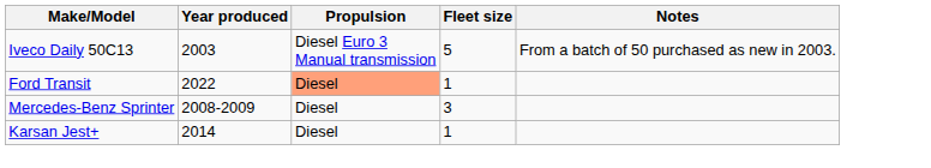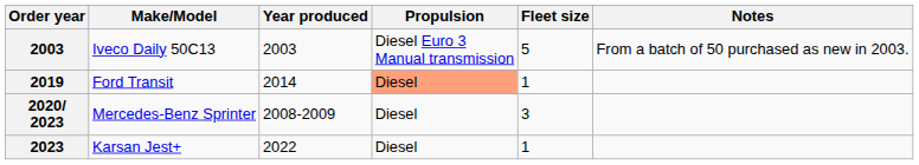+ column: Order year | 2003 | 2019 | 2020/ 2023 | 2023
Ford Transit | Year produced: 2022 -> 2014
Karsan Jest+ | Year produced: 2014 -> 2022
